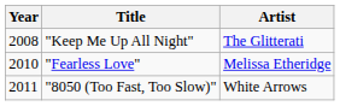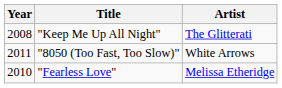rows swapped: "Fearless Love" <-> "8050 (Too Fast, Too Slow)"
